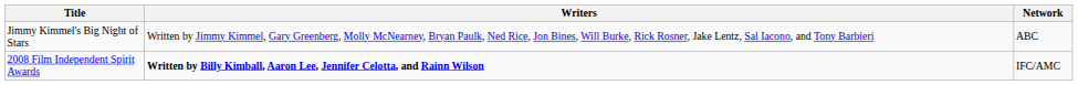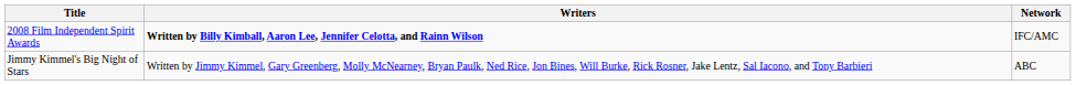rows swapped: 2008 Film Independent Spirit Awards <-> Jimmy Kimmel's Big Night of Stars
